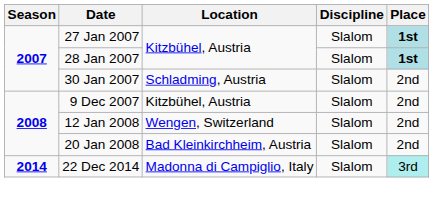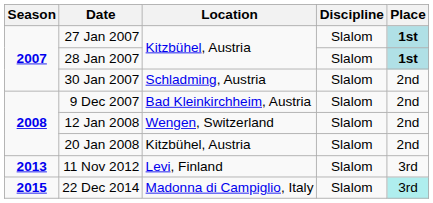9 Dec 2007 | Location: Kitzbühel, Austria -> Bad Kleinkirchheim, Austria
20 Jan 2008 | Location: Bad Kleinkirchheim, Austria -> Kitzbühel, Austria
+ row: 2013 | 11 Nov 2012 | Levi, Finland | Slalom | 3rd
22 Dec 2014 | Season: 2014 -> 2015
